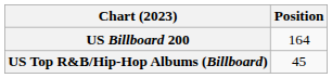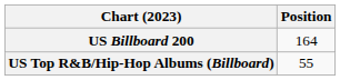US Top R&B/Hip-Hop Albums (Billboard) | Position: 45 -> 55
